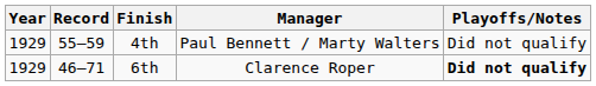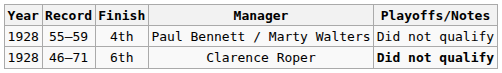4th | Year: 1929 -> 1928
6th | Year: 1929 -> 1928
